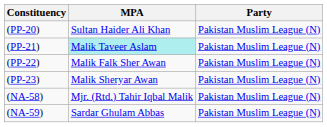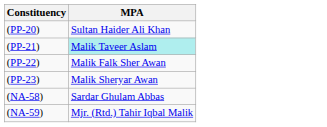- column: Party | Pakistan Muslim League (N) | Pakistan Muslim League (N) | Pakistan Muslim League (N) | Pakistan Muslim League (N) | Pakistan Muslim League (N) | Pakistan Muslim League (N)
(NA-58) | MPA: Mjr. (Rtd.) Tahir Iqbal Malik -> Sardar Ghulam Abbas
(NA-59) | MPA: Sardar Ghulam Abbas -> Mjr. (Rtd.) Tahir Iqbal Malik
